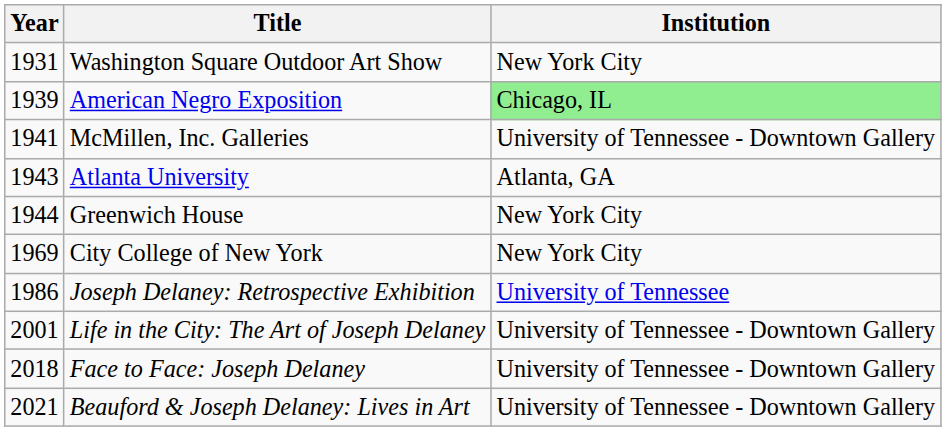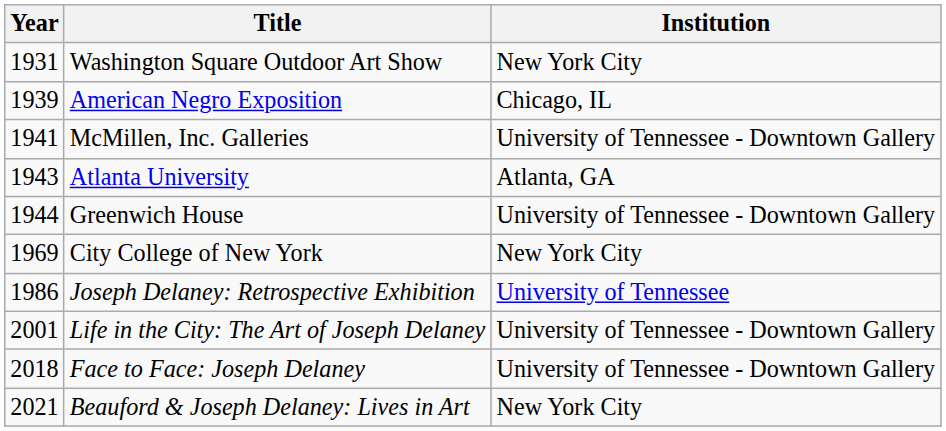American Negro Exposition | Institution: lightgreen background -> no background
Greenwich House | Institution: New York City -> University of Tennessee - Downtown Gallery
Beauford & Joseph Delaney: Lives in Art | Institution: University of Tennessee - Downtown Gallery -> New York City
